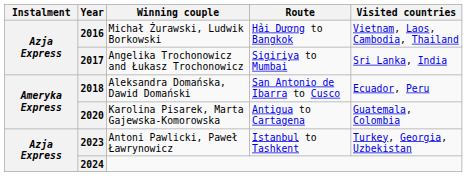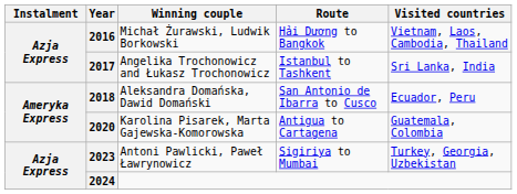2017 | Route: Sigiriya to Mumbai -> Istanbul to Tashkent
2023 | Route: Istanbul to Tashkent -> Sigiriya to Mumbai
